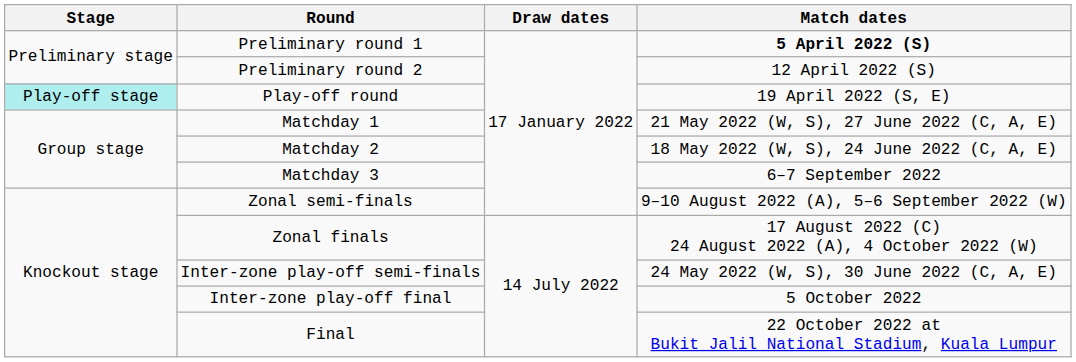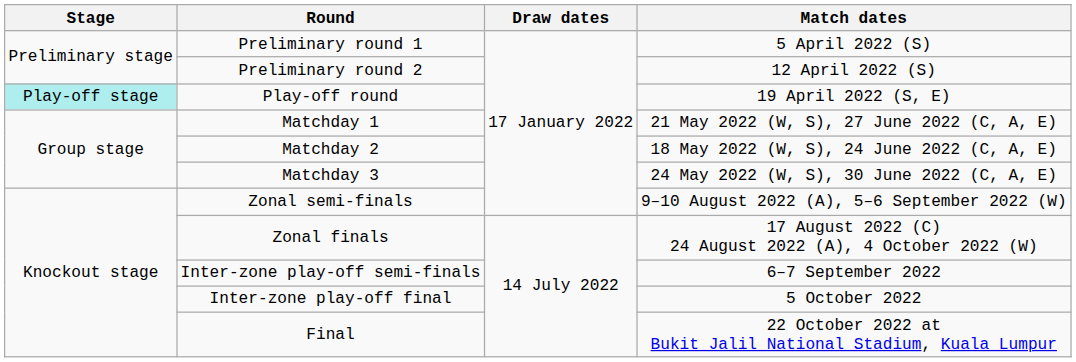Preliminary round 1 | Match dates: bold -> normal
Matchday 3 | Match dates: 6–7 September 2022 -> 24 May 2022 (W, S), 30 June 2022 (C, A, E)
Inter-zone play-off semi-finals | Match dates: 24 May 2022 (W, S), 30 June 2022 (C, A, E) -> 6–7 September 2022
